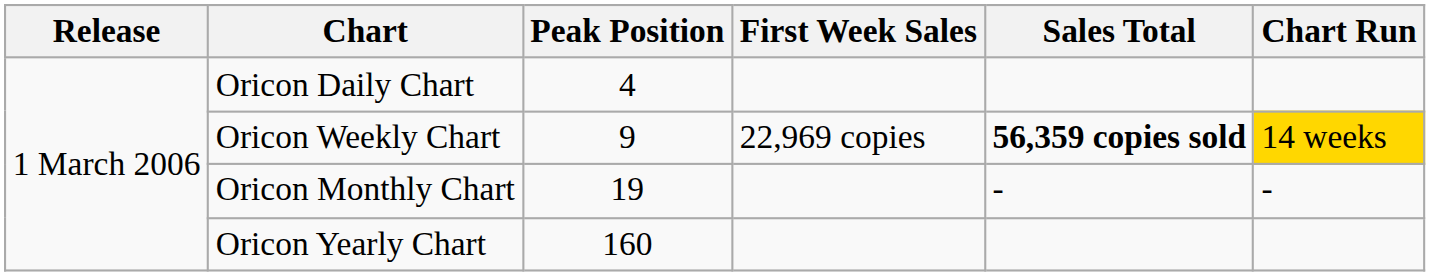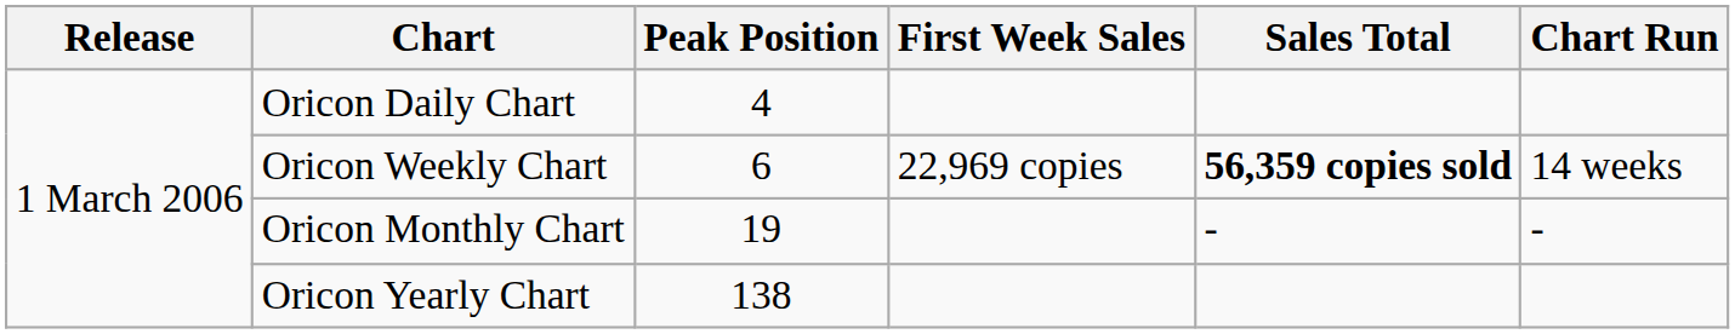Oricon Weekly Chart | Peak Position: 9 -> 6
Oricon Weekly Chart | Chart Run: gold background -> no background
Oricon Yearly Chart | Peak Position: 160 -> 138
